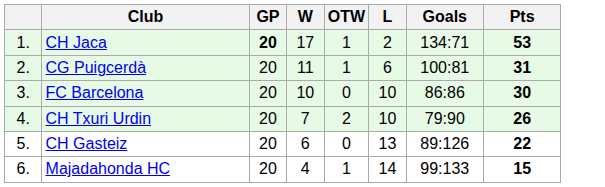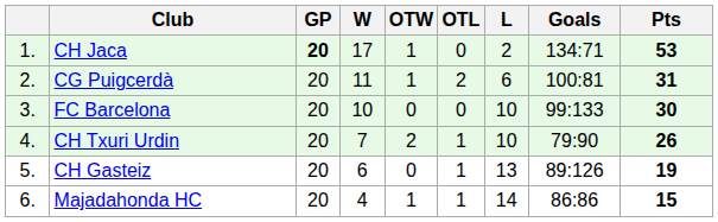+ column: OTL | 0 | 2 | 0 | 1 | 1 | 1
FC Barcelona | Goals: 86:86 -> 99:133
CH Gasteiz | Pts: 22 -> 19
Majadahonda HC | Goals: 99:133 -> 86:86
